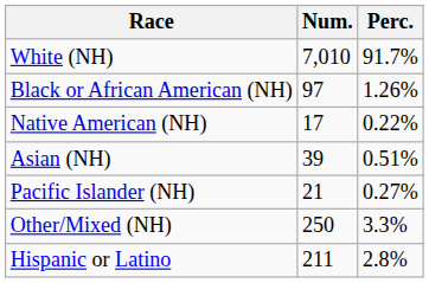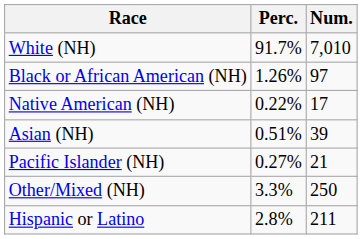columns swapped: Num. <-> Perc.
